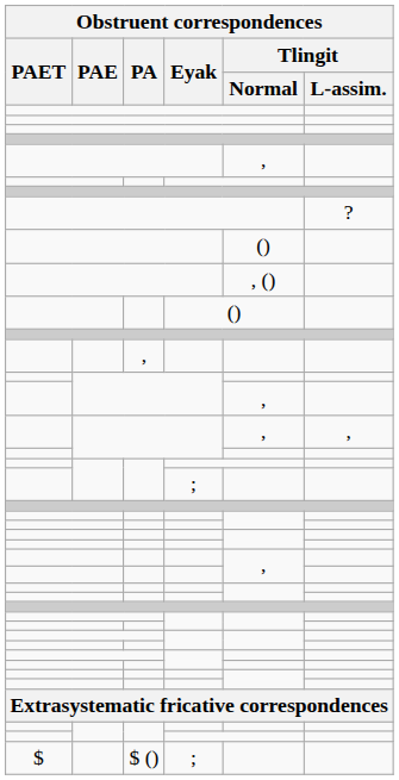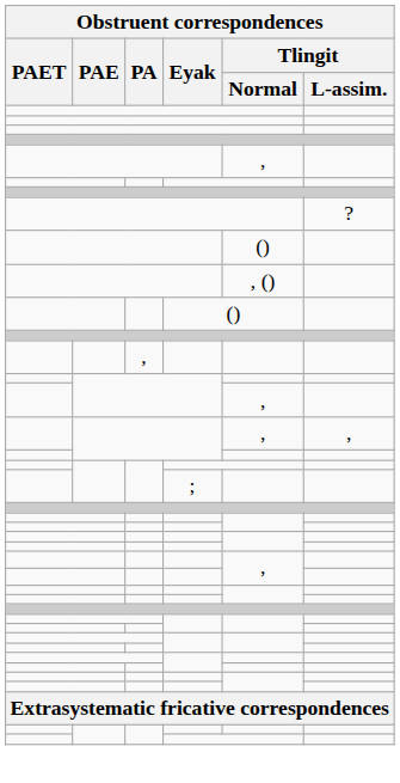- row: $ | $ () | ;
